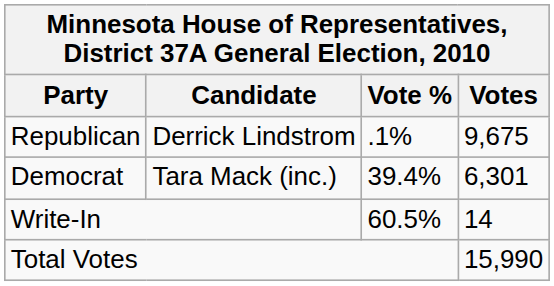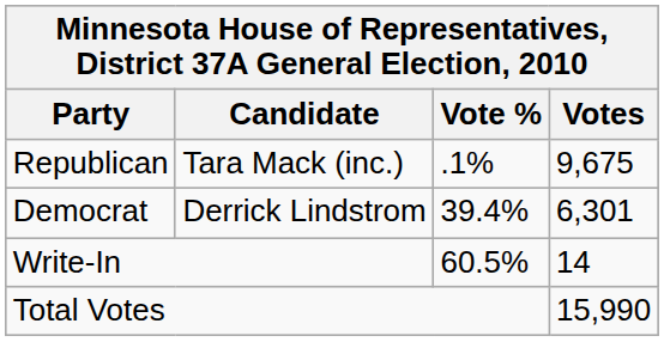Republican | Candidate: Derrick Lindstrom -> Tara Mack (inc.)
Democrat | Candidate: Tara Mack (inc.) -> Derrick Lindstrom
